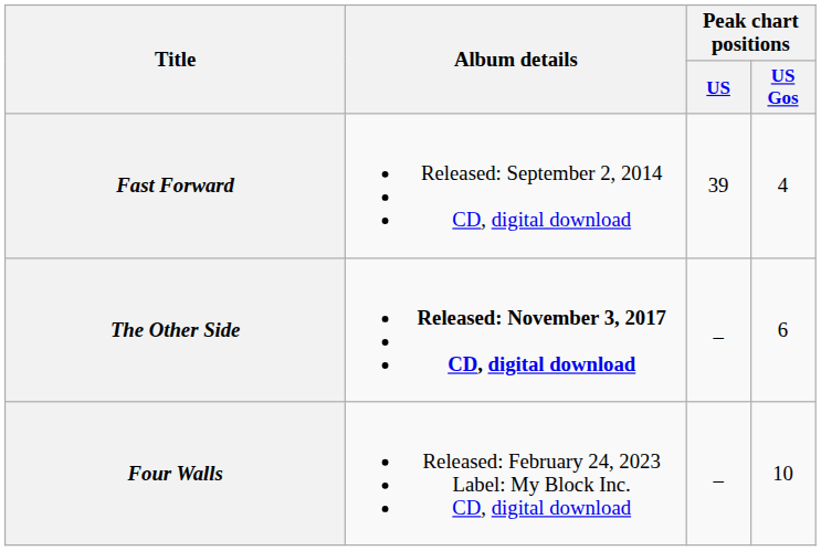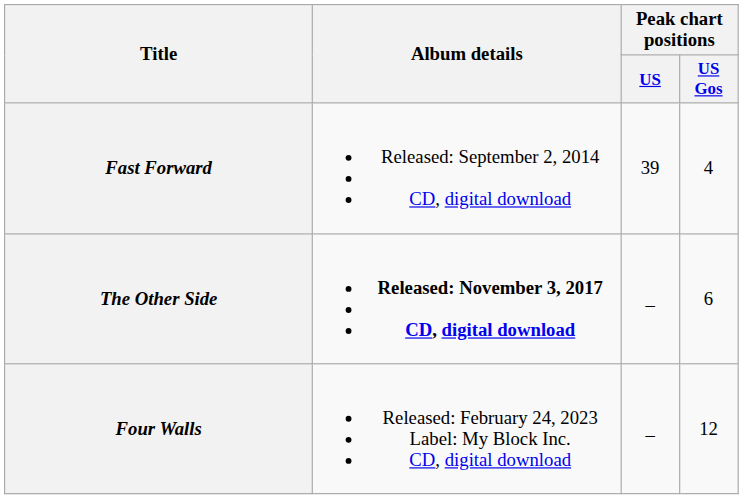Four Walls | Peak chart positions / US Gos: 10 -> 12
